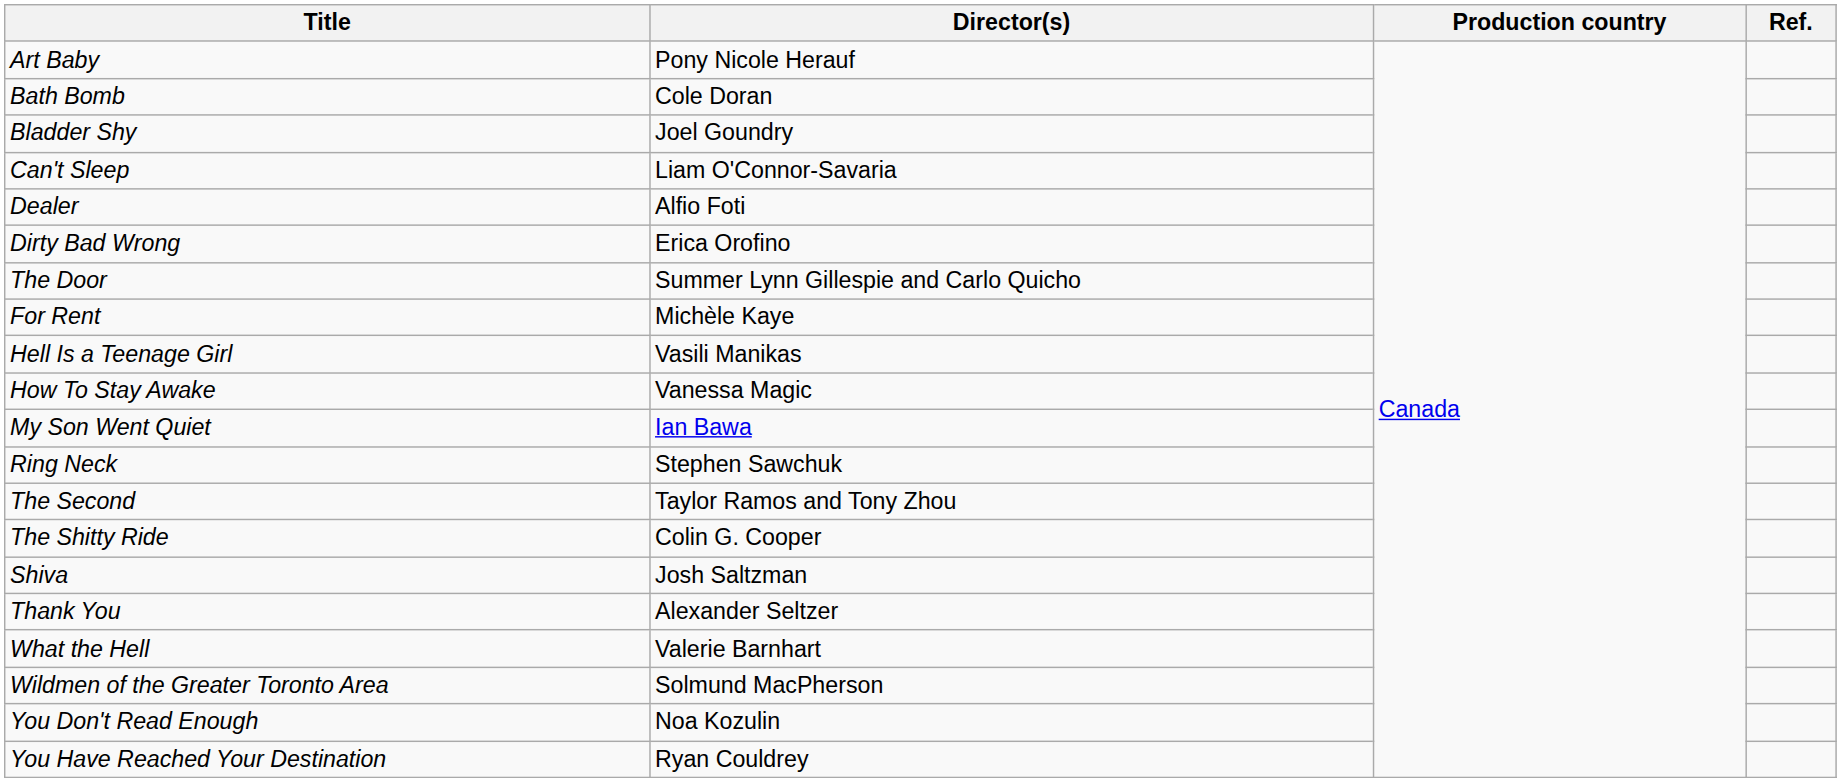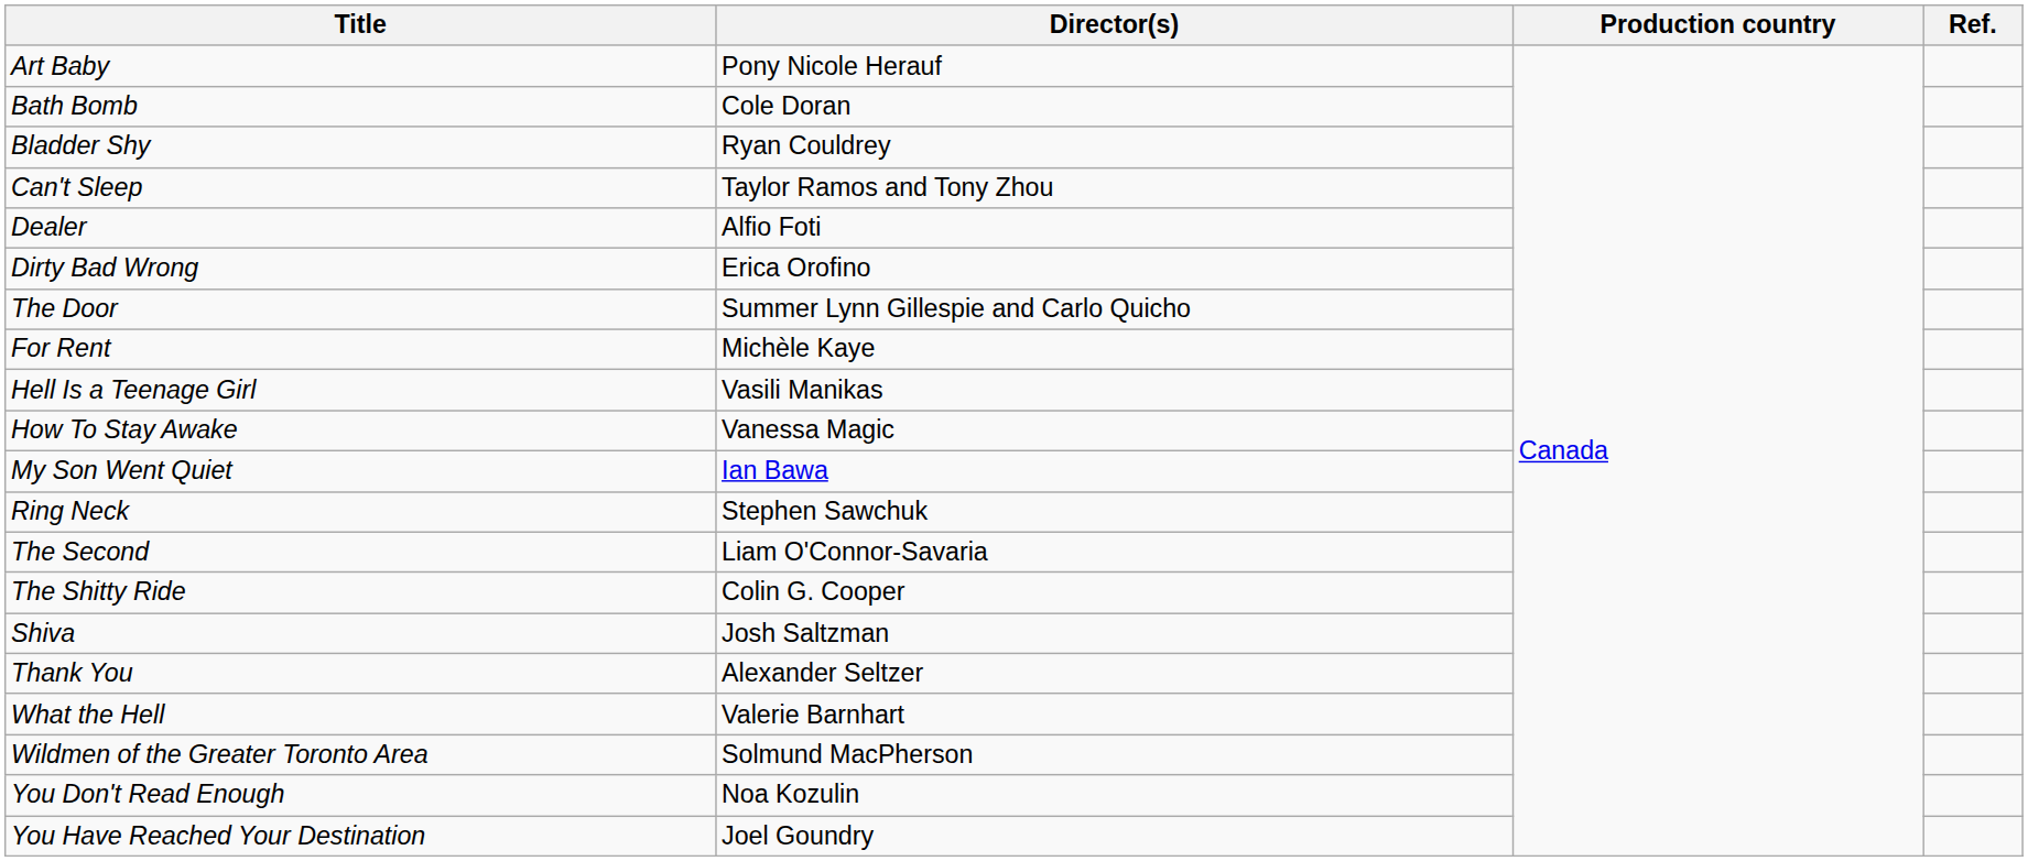Bladder Shy | Director(s): Joel Goundry -> Ryan Couldrey
Can't Sleep | Director(s): Liam O'Connor-Savaria -> Taylor Ramos and Tony Zhou
The Second | Director(s): Taylor Ramos and Tony Zhou -> Liam O'Connor-Savaria
You Have Reached Your Destination | Director(s): Ryan Couldrey -> Joel Goundry
